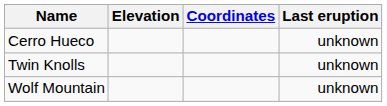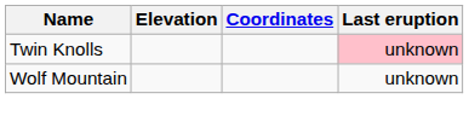- row: Cerro Hueco | unknown
Twin Knolls | Last eruption: no background -> pink background
